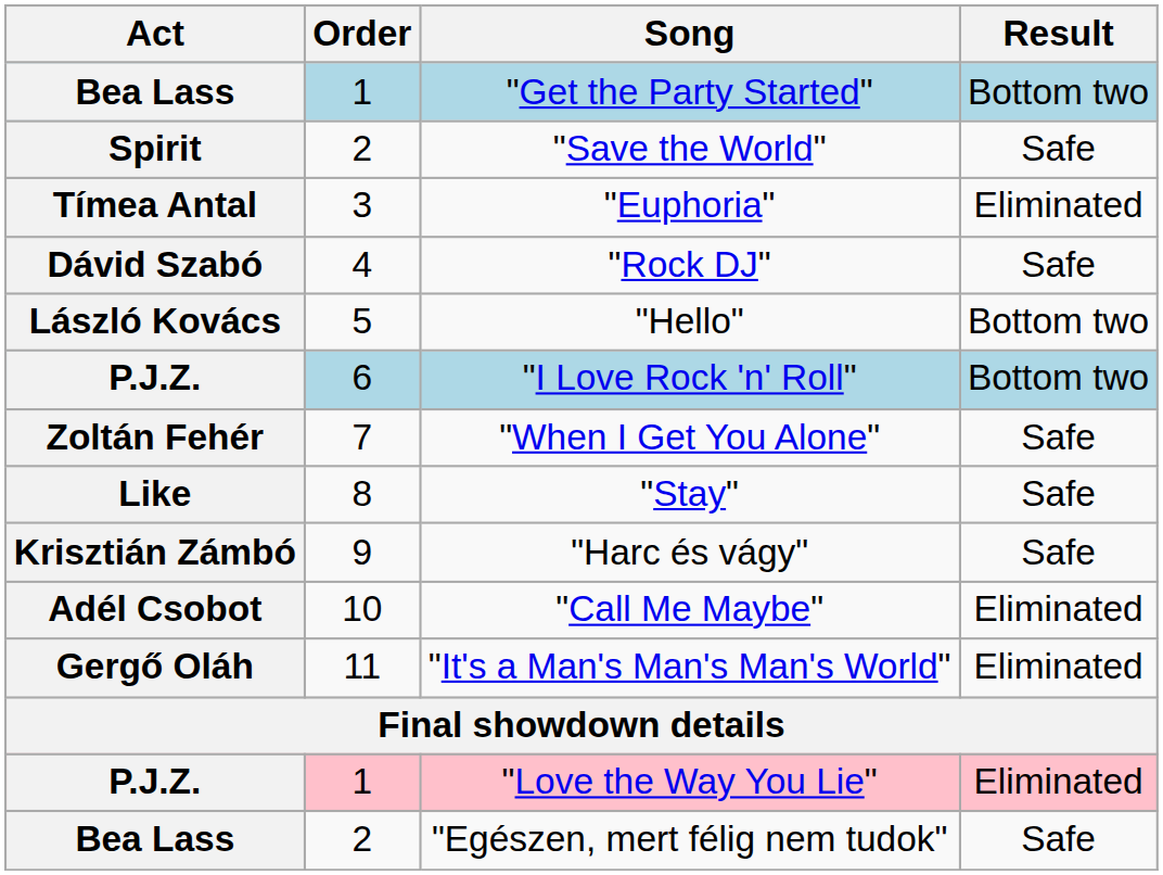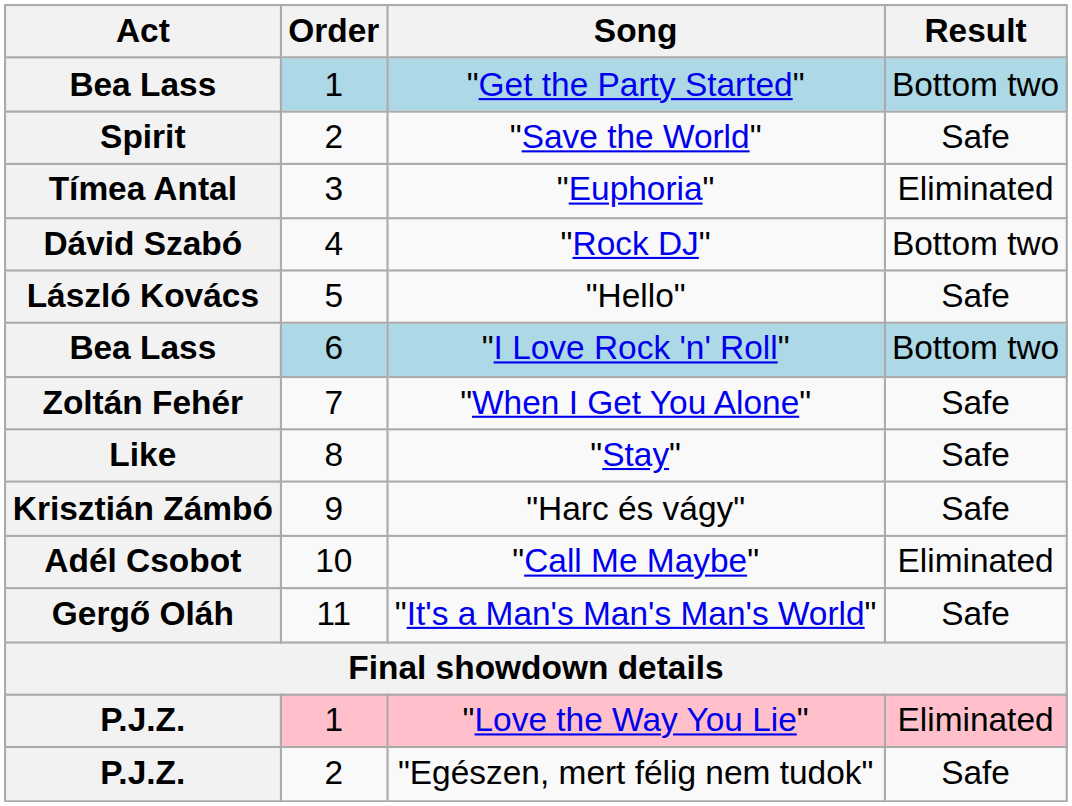"Rock DJ" | Result: Safe -> Bottom two
"Hello" | Result: Bottom two -> Safe
"I Love Rock 'n' Roll" | Act: P.J.Z. -> Bea Lass
"It's a Man's Man's Man's World" | Result: Eliminated -> Safe
"Egészen, mert félig nem tudok" | Act: Bea Lass -> P.J.Z.
